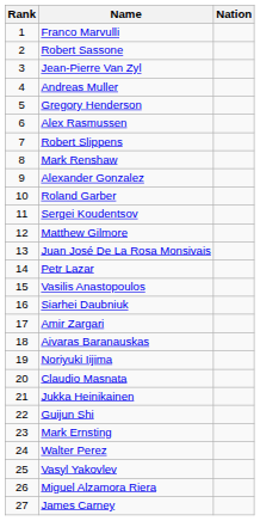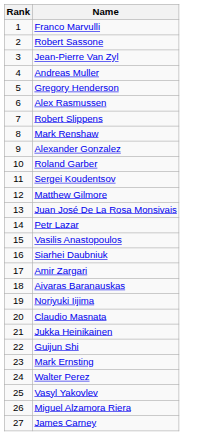- column: Nation
